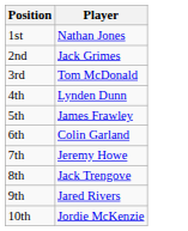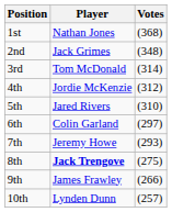+ column: Votes | (368) | (348) | (314) | (312) | (310) | (297) | (293) | (275) | (266) | (257)
4th | Player: Lynden Dunn -> Jordie McKenzie
5th | Player: James Frawley -> Jared Rivers
8th | Player: normal -> bold
9th | Player: Jared Rivers -> James Frawley
10th | Player: Jordie McKenzie -> Lynden Dunn
